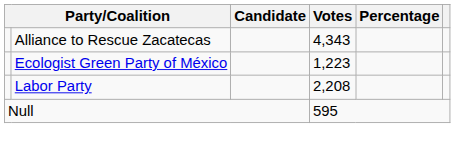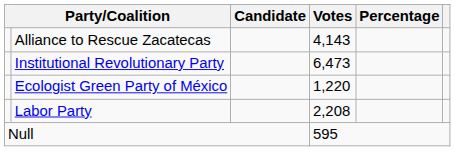Alliance to Rescue Zacatecas | Votes: 4,343 -> 4,143
+ row: Institutional Revolutionary Party | 6,473
Ecologist Green Party of México | Votes: 1,223 -> 1,220
